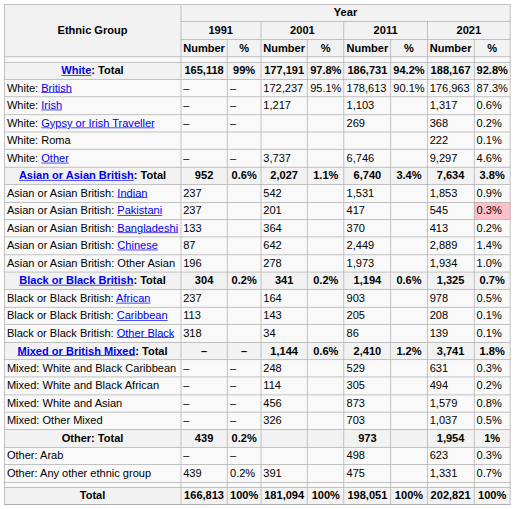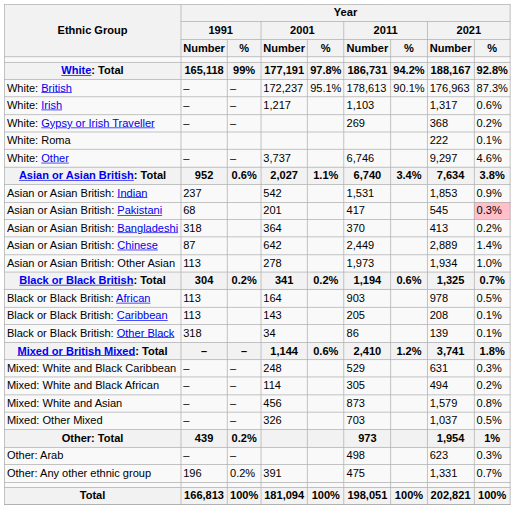Asian or Asian British: Pakistani | Year / 1991 / Number: 237 -> 68
Asian or Asian British: Bangladeshi | Year / 1991 / Number: 133 -> 318
Asian or Asian British: Other Asian | Year / 1991 / Number: 196 -> 113
Black or Black British: African | Year / 1991 / Number: 237 -> 113
Other: Any other ethnic group | Year / 1991 / Number: 439 -> 196
